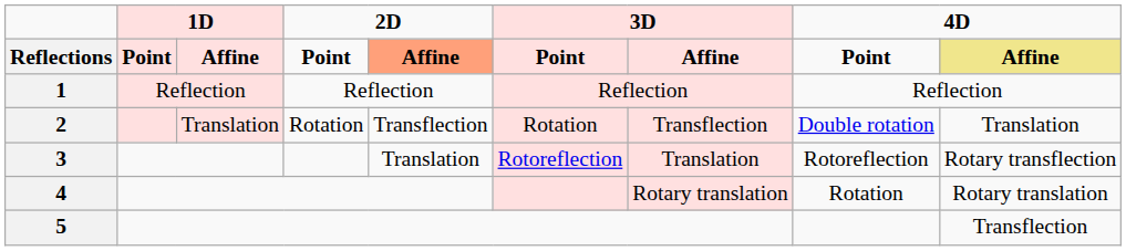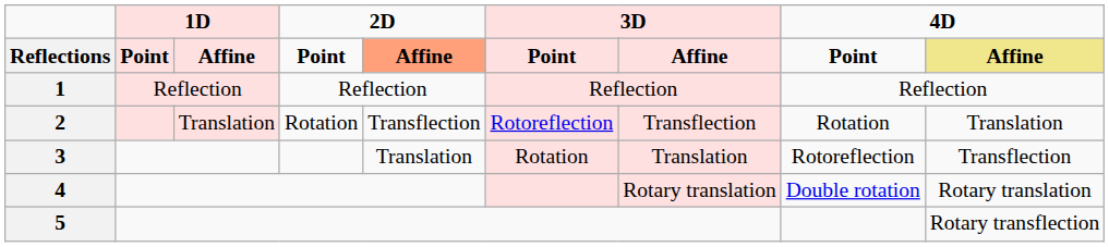2 | column 6: Rotation -> Rotoreflection
2 | column 8: Double rotation -> Rotation
3 | column 6: Rotoreflection -> Rotation
3 | column 9: Rotary transflection -> Transflection
4 | column 8: Rotation -> Double rotation
5 | column 9: Transflection -> Rotary transflection
